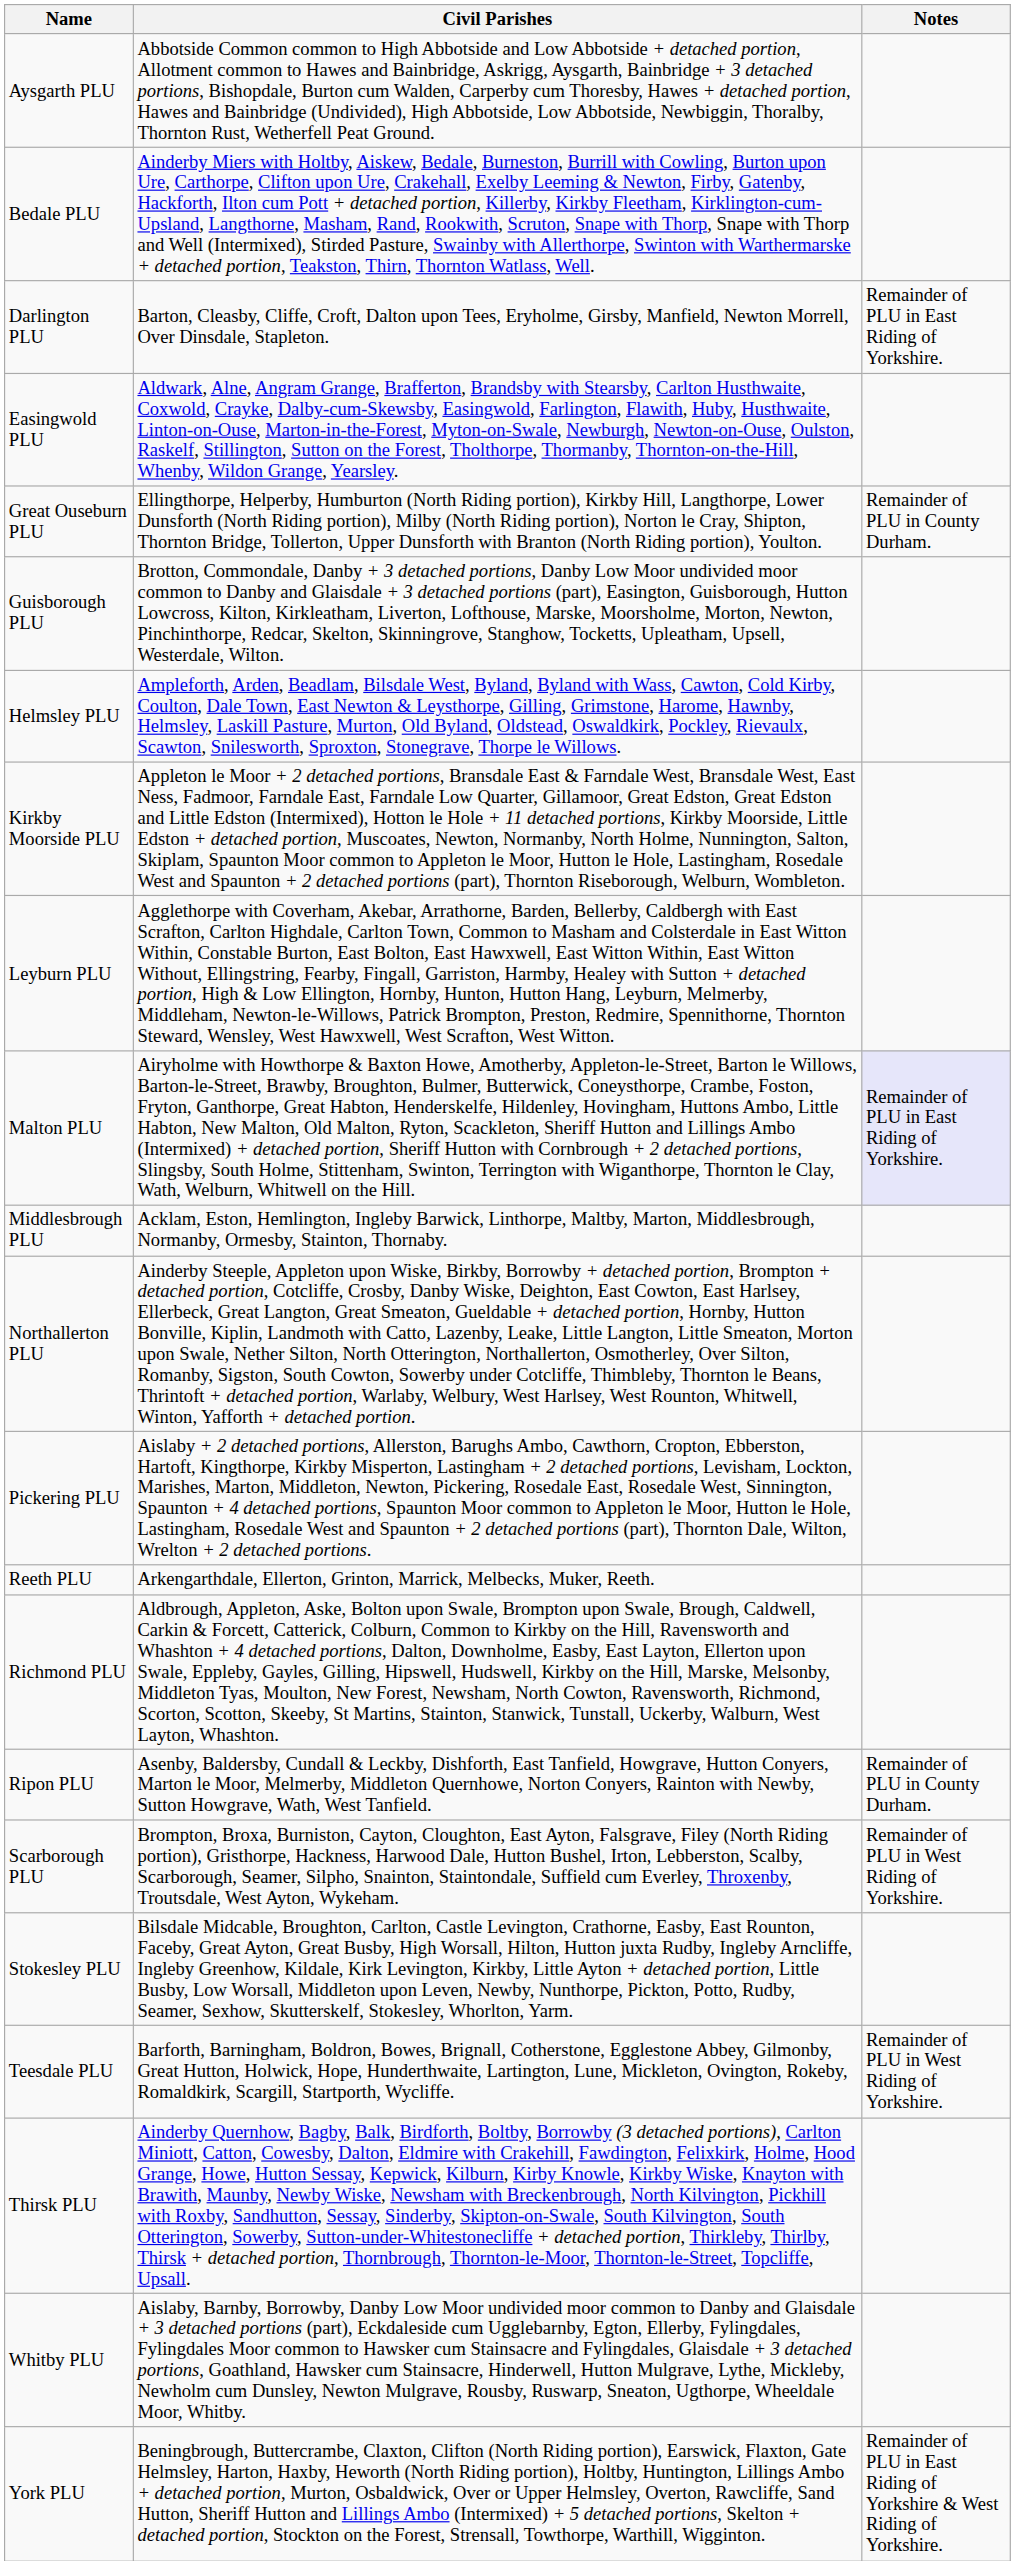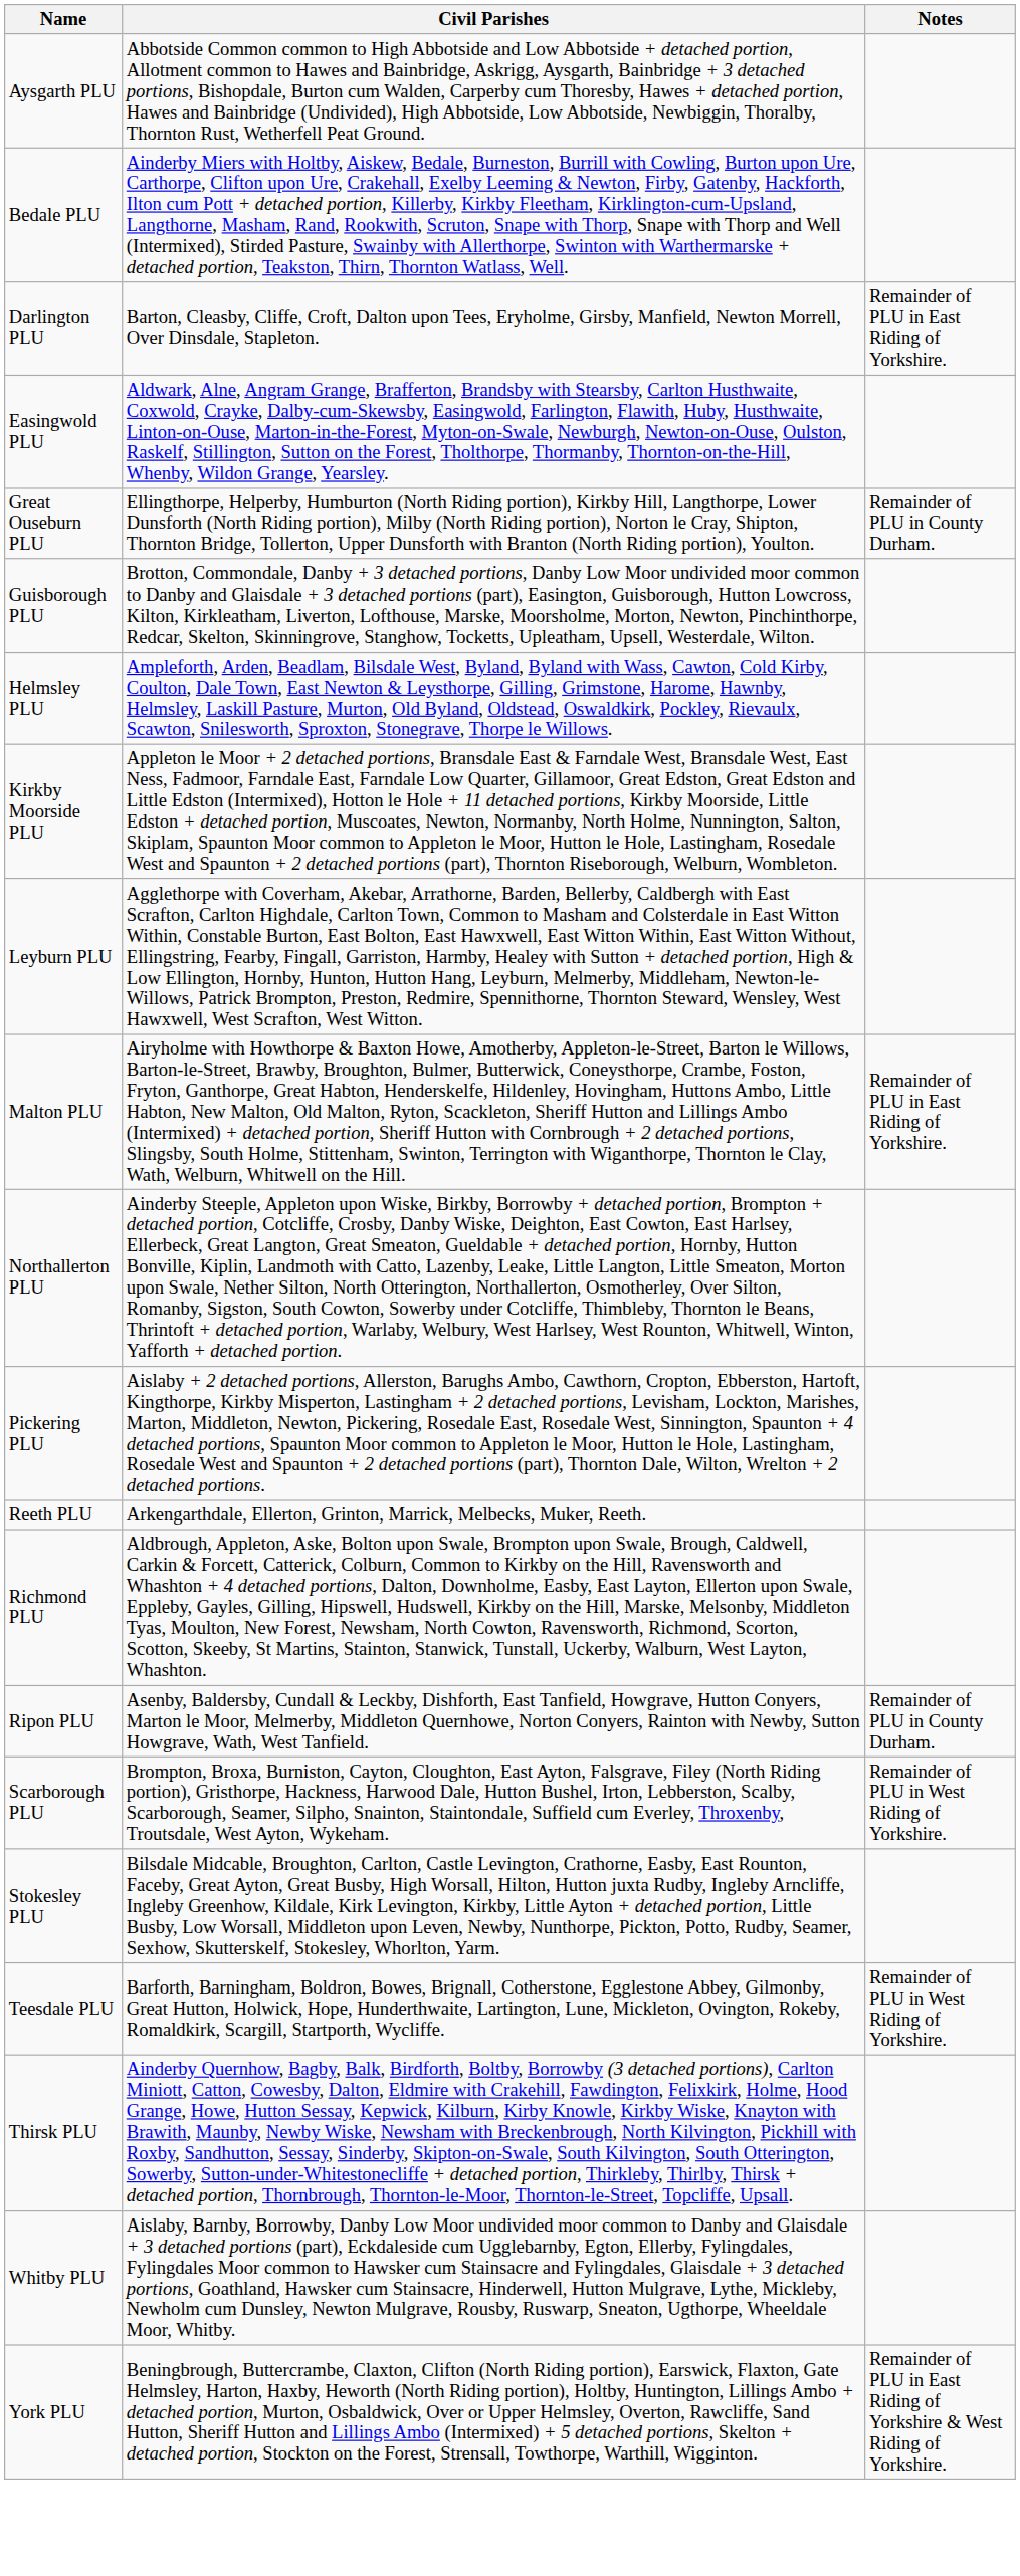Malton PLU | Notes: lavender background -> no background
- row: Middlesbrough PLU | Acklam, Eston, Hemlington, Ingleby Barwick, Linthorpe, Maltby, Marton, Middlesbrough, Normanby, Ormesby, Stainton, Thornaby.
